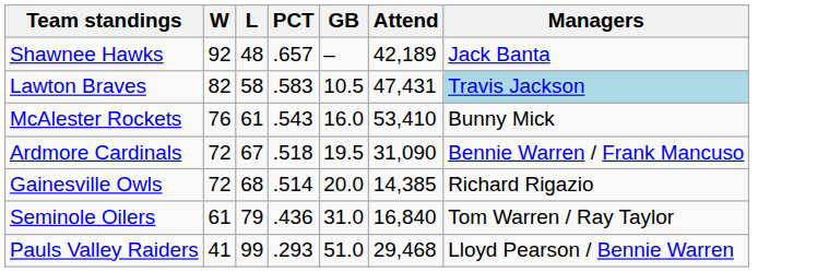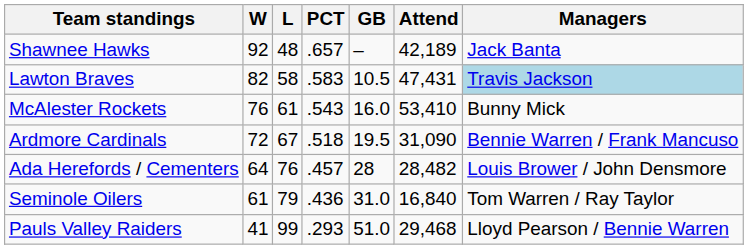- row: Gainesville Owls | 72 | 68 | .514 | 20.0 | 14,385 | Richard Rigazio
+ row: Ada Herefords / Cementers | 64 | 76 | .457 | 28 | 28,482 | Louis Brower / John Densmore
